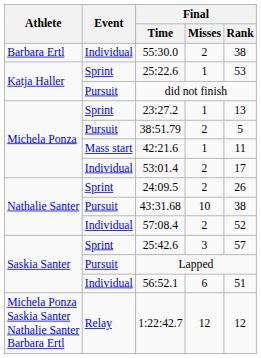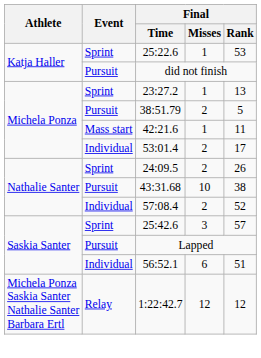- row: Barbara Ertl | Individual | 55:30.0 | 2 | 38
